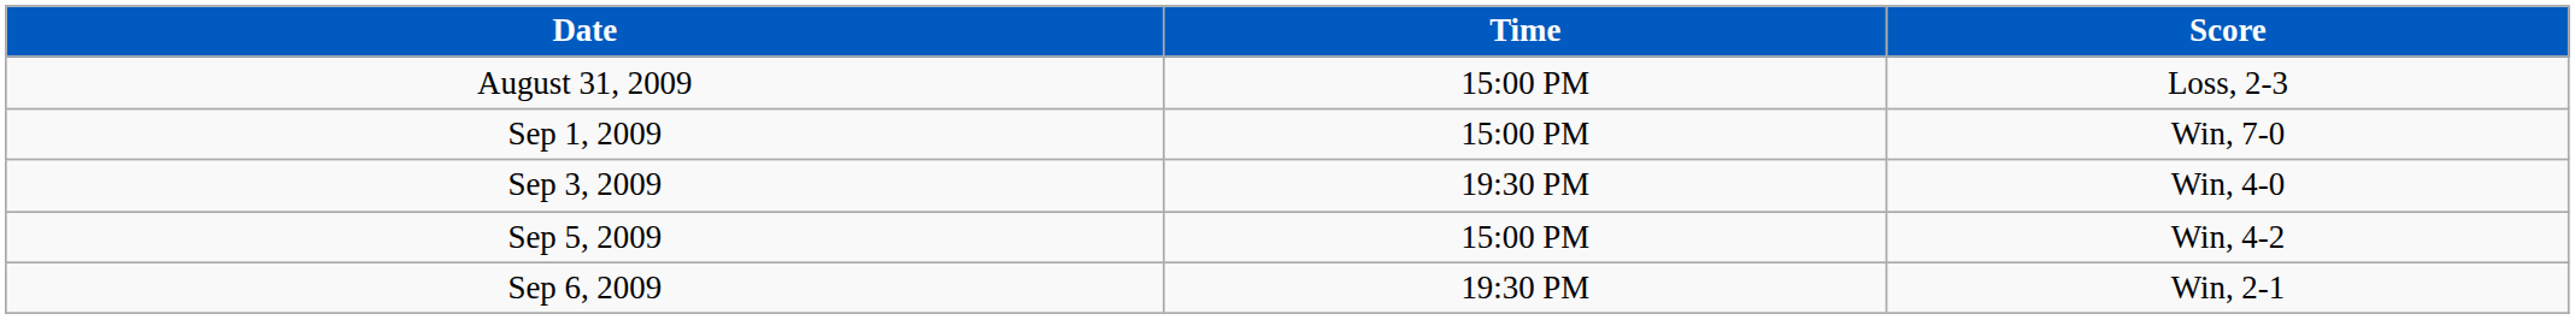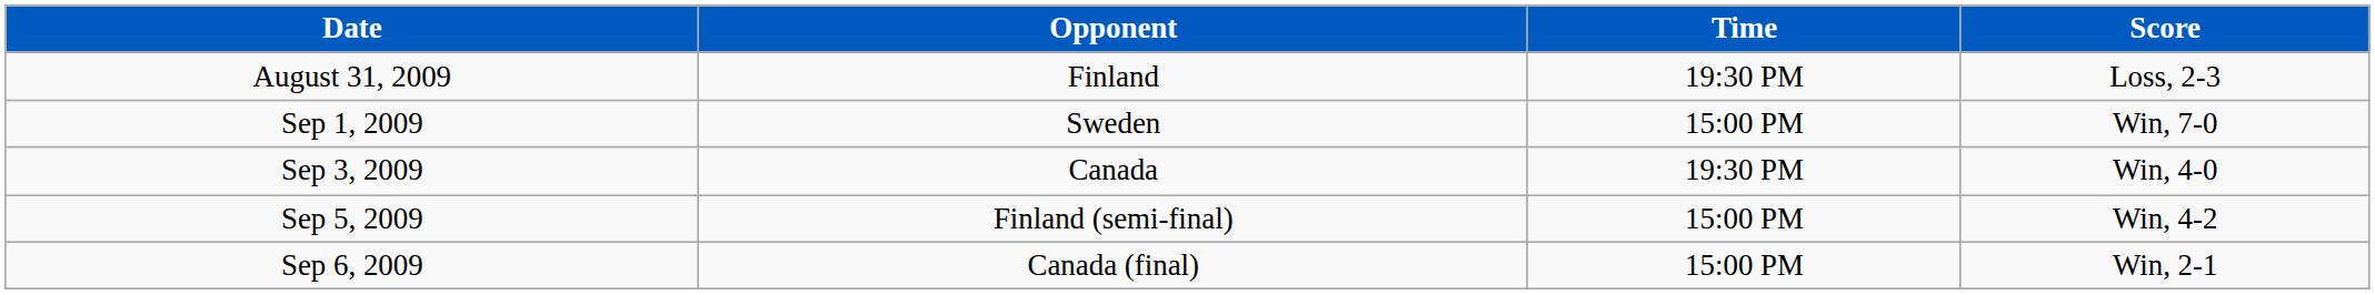+ column: Opponent | Finland | Sweden | Canada | Finland (semi-final) | Canada (final)
August 31, 2009 | Time: 15:00 PM -> 19:30 PM
Sep 6, 2009 | Time: 19:30 PM -> 15:00 PM
